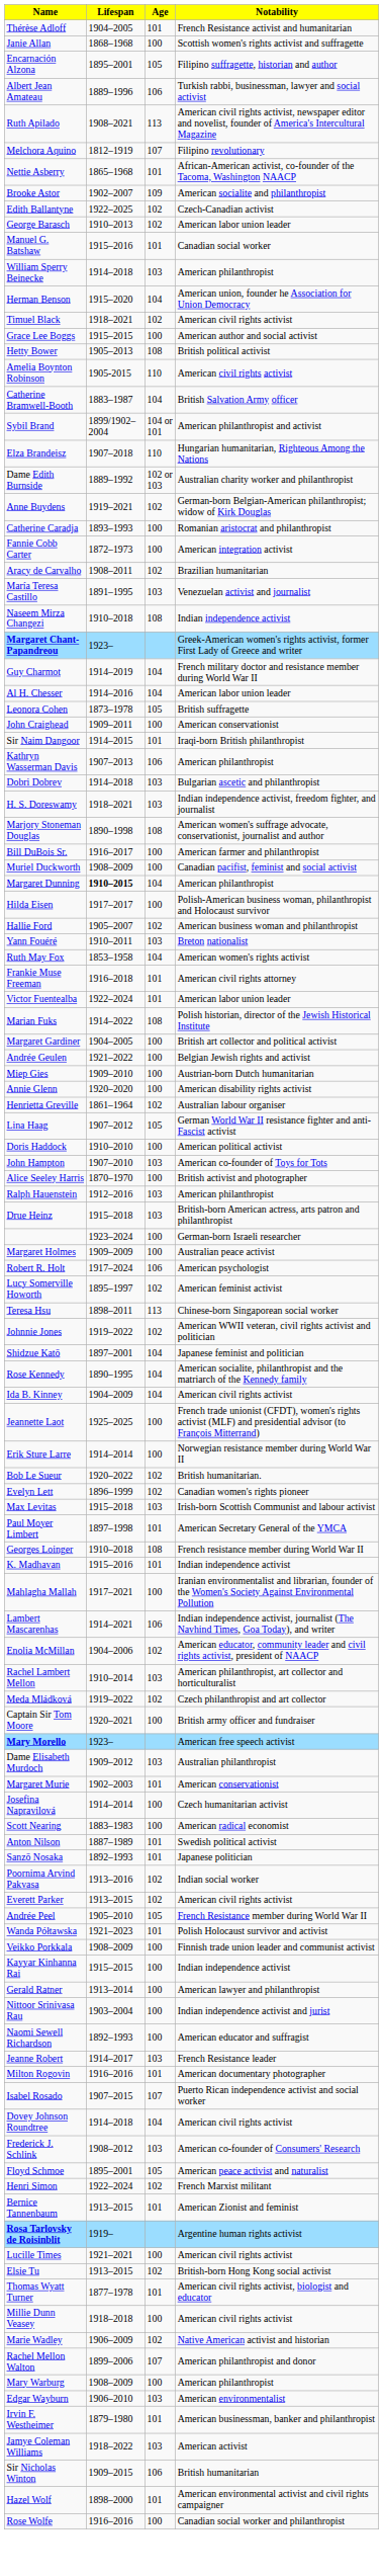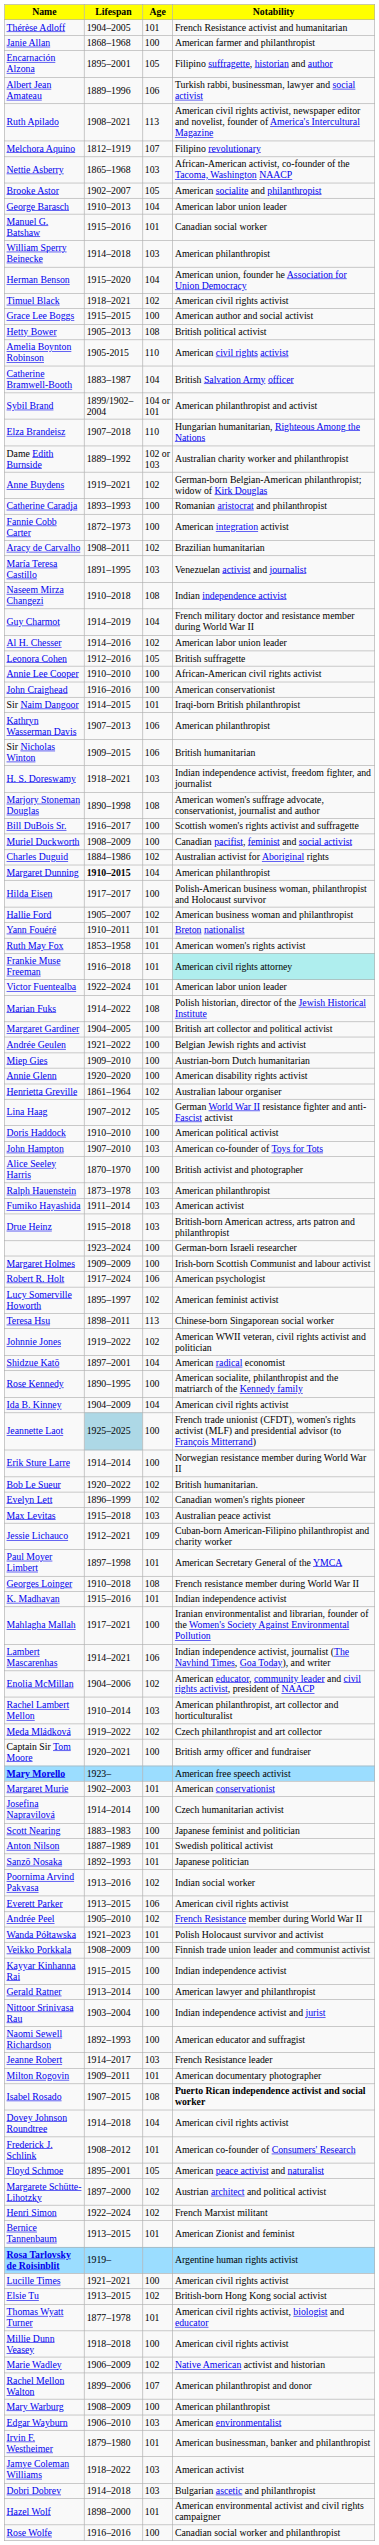Janie Allan | Notability: Scottish women's rights activist and suffragette -> American farmer and philanthropist
Nettie Asberry | Age: 101 -> 103
Brooke Astor | Age: 109 -> 105
- row: Edith Ballantyne | 1922–2025 | 102 | Czech-Canadian activist
George Barasch | Age: 102 -> 104
- row: Margaret Chant-Papandreou | 1923– | Greek-American women's rights activist, former First Lady of Greece and writer
Al H. Chesser | Age: 104 -> 102
Leonora Cohen | Lifespan: 1873–1978 -> 1912–2016
+ row: Annie Lee Cooper | 1910–2010 | 100 | African-American civil rights activist
John Craighead | Lifespan: 1909–2011 -> 1916–2016
rows swapped: Dobri Dobrev <-> Sir Nicholas Winton
Bill DuBois Sr. | Notability: American farmer and philanthropist -> Scottish women's rights activist and suffragette
+ row: Charles Duguid | 1884–1986 | 102 | Australian activist for Aboriginal rights
Yann Fouéré | Age: 103 -> 101
Ruth May Fox | Age: 104 -> 101
Frankie Muse Freeman | Notability: no background -> paleturquoise background
Ralph Hauenstein | Lifespan: 1912–2016 -> 1873–1978
+ row: Fumiko Hayashida | 1911–2014 | 103 | American activist
Margaret Holmes | Notability: Australian peace activist -> Irish-born Scottish Communist and labour activist
Shidzue Katō | Notability: Japanese feminist and politician -> American radical economist
Rose Kennedy | Age: 104 -> 100
Jeannette Laot | Lifespan: no background -> lightblue background
Max Levitas | Notability: Irish-born Scottish Communist and labour activist -> Australian peace activist
+ row: Jessie Lichauco | 1912–2021 | 109 | Cuban-born American-Filipino philanthropist and charity worker
- row: Dame Elisabeth Murdoch | 1909–2012 | 103 | Australian philanthropist
Scott Nearing | Notability: American radical economist -> Japanese feminist and politician
Everett Parker | Age: 102 -> 106
Andrée Peel | Age: 105 -> 102
Milton Rogovin | Lifespan: 1916–2016 -> 1909–2011
Isabel Rosado | Age: 107 -> 108
Isabel Rosado | Notability: normal -> bold
Frederick J. Schlink | Age: 103 -> 101
+ row: Margarete Schütte-Lihotzky | 1897–2000 | 102 | Austrian architect and political activist
